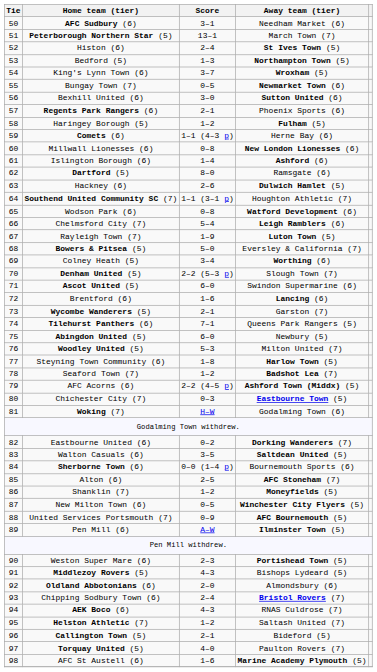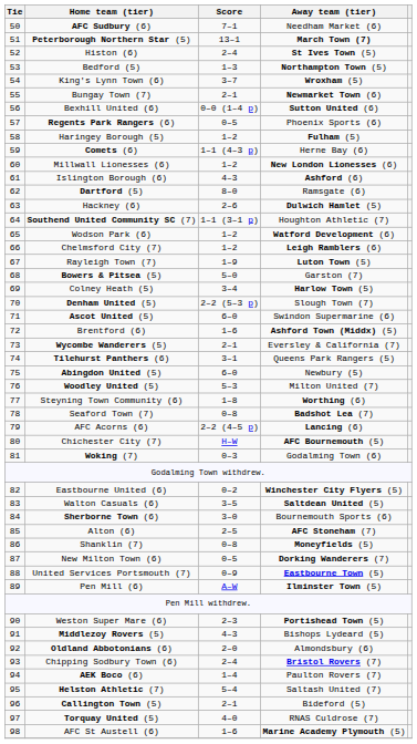AFC Sudbury (6) | Score: 3–1 -> 7–1
Peterborough Northern Star (5) | Away team (tier): normal -> bold
Bungay Town (7) | Score: 0–5 -> 2–1
Bexhill United (6) | Score: 3–0 -> 0–0 (1–4 p)
Regents Park Rangers (6) | Score: 2–1 -> 0–5
Millwall Lionesses (6) | Score: 0–8 -> 1–2
Islington Borough (6) | Score: 1–4 -> 4–3
Wodson Park (6) | Score: 0–8 -> 1–2
Chelmsford City (7) | Score: 5–4 -> 1–2
Bowers & Pitsea (5) | Away team (tier): Eversley & California (7) -> Garston (7)
Colney Heath (5) | Away team (tier): Worthing (6) -> Harlow Town (5)
Brentford (6) | Away team (tier): Lancing (6) -> Ashford Town (Middx) (5)
Wycombe Wanderers (5) | Away team (tier): Garston (7) -> Eversley & California (7)
Tilehurst Panthers (6) | Score: 7–1 -> 3–1
Steyning Town Community (6) | Away team (tier): Harlow Town (5) -> Worthing (6)
Seaford Town (7) | Score: 1–2 -> 0–8
AFC Acorns (6) | Away team (tier): Ashford Town (Middx) (5) -> Lancing (6)
Chichester City (7) | Score: 0–3 -> H–W
Chichester City (7) | Away team (tier): Eastbourne Town (5) -> AFC Bournemouth (5)
Woking (7) | Score: H–W -> 0–3
Eastbourne United (6) | Away team (tier): Dorking Wanderers (7) -> Winchester City Flyers (5)
Sherborne Town (6) | Score: 0–0 (1–4 p) -> 3–0
Shanklin (7) | Score: 1–2 -> 0–8
New Milton Town (6) | Away team (tier): Winchester City Flyers (5) -> Dorking Wanderers (7)
United Services Portsmouth (7) | Away team (tier): AFC Bournemouth (5) -> Eastbourne Town (5)
AEK Boco (6) | Score: 4–3 -> 1–4
AEK Boco (6) | Away team (tier): RNAS Culdrose (7) -> Paulton Rovers (7)
Helston Athletic (7) | Score: 1–2 -> 5–4
Torquay United (5) | Away team (tier): Paulton Rovers (7) -> RNAS Culdrose (7)
